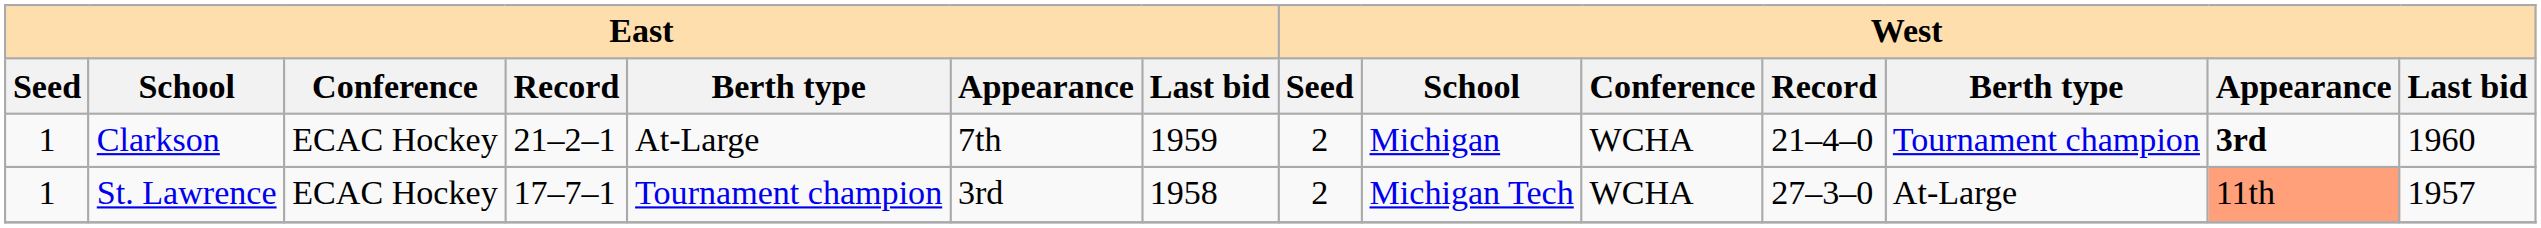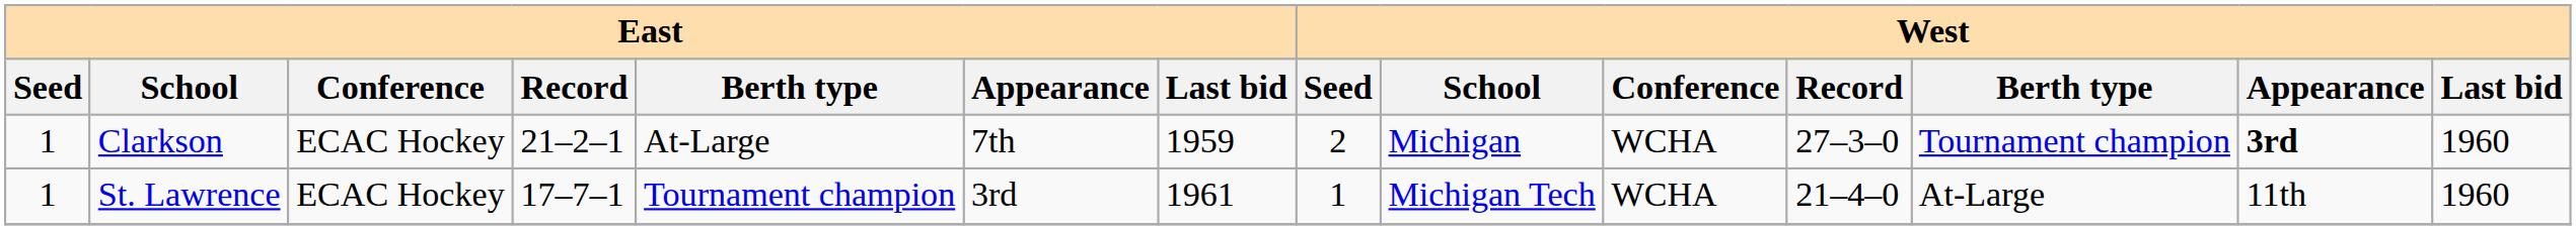Clarkson | West / Record: 21–4–0 -> 27–3–0
St. Lawrence | East / Last bid: 1958 -> 1961
St. Lawrence | West / Seed: 2 -> 1
St. Lawrence | West / Record: 27–3–0 -> 21–4–0
St. Lawrence | West / Appearance: lightsalmon background -> no background
St. Lawrence | West / Last bid: 1957 -> 1960
